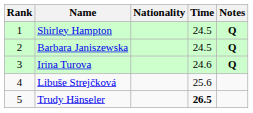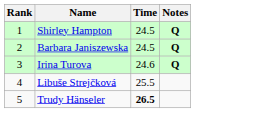- column: Nationality
Libuše Strejčková | Time: 25.6 -> 25.5
